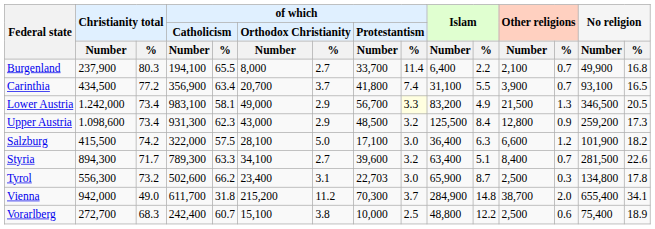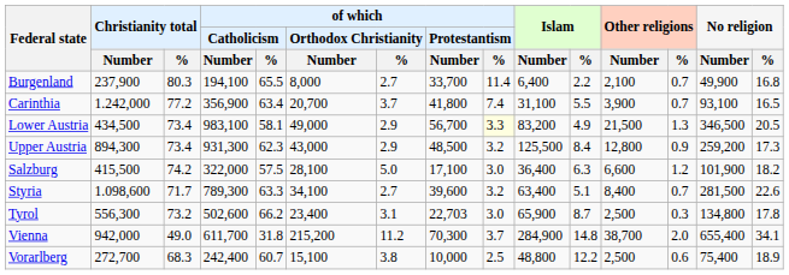Carinthia | Christianity total / Number: 434,500 -> 1.242,000
Lower Austria | Christianity total / Number: 1.242,000 -> 434,500
Upper Austria | Christianity total / Number: 1.098,600 -> 894,300
Styria | Christianity total / Number: 894,300 -> 1.098,600
